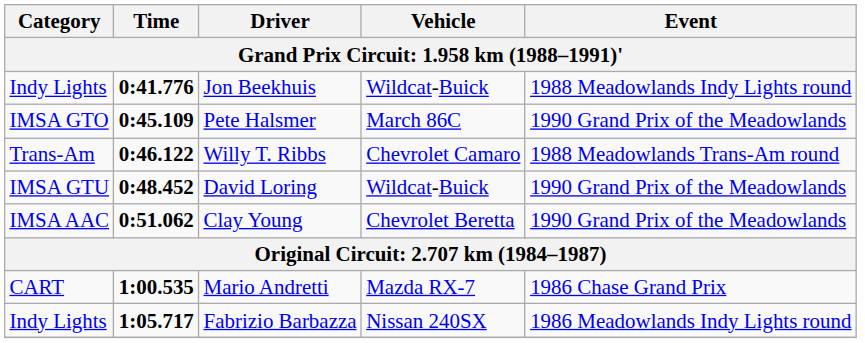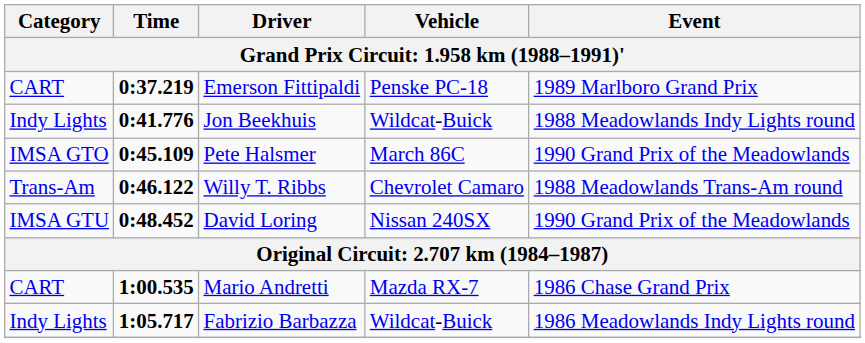+ row: CART | 0:37.219 | Emerson Fittipaldi | Penske PC-18 | 1989 Marlboro Grand Prix
David Loring | Vehicle: Wildcat-Buick -> Nissan 240SX
- row: IMSA AAC | 0:51.062 | Clay Young | Chevrolet Beretta | 1990 Grand Prix of the Meadowlands
Fabrizio Barbazza | Vehicle: Nissan 240SX -> Wildcat-Buick
